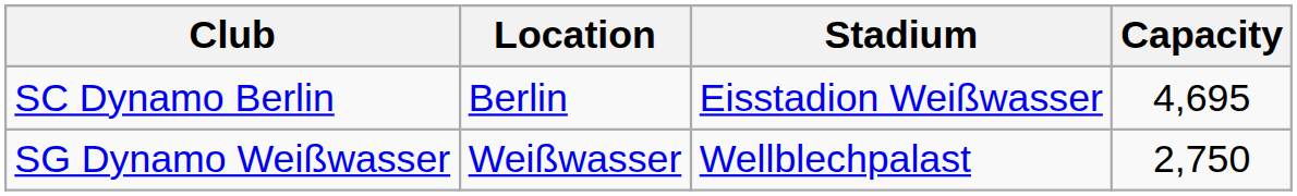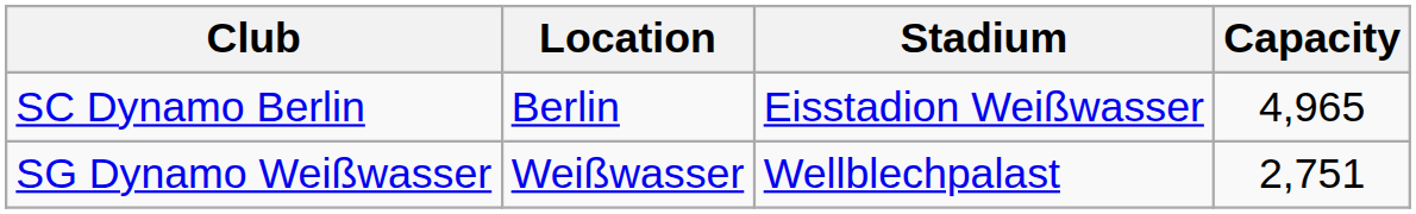SC Dynamo Berlin | Capacity: 4,695 -> 4,965
SG Dynamo Weißwasser | Capacity: 2,750 -> 2,751
